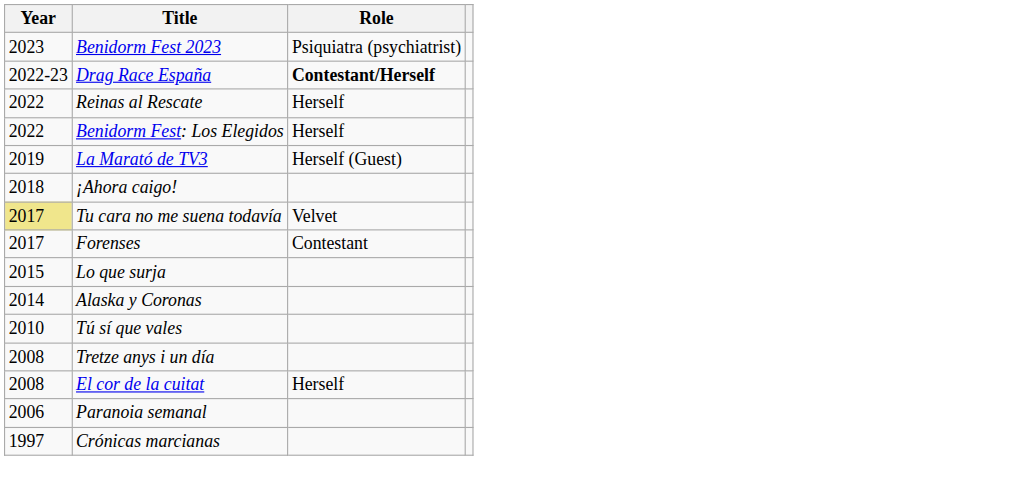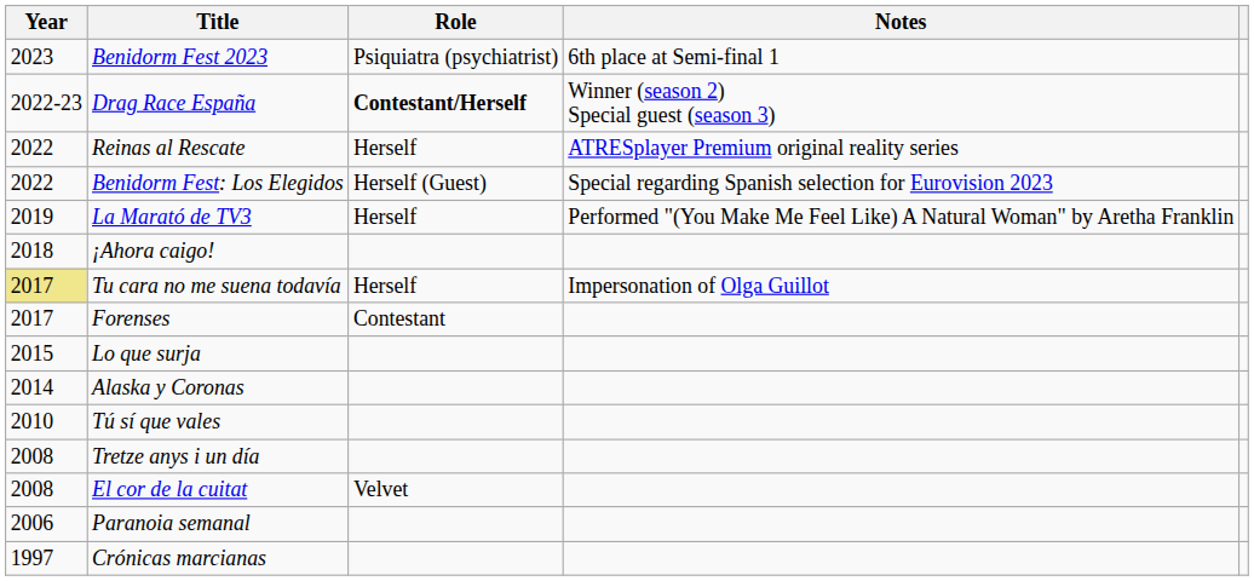+ column: Notes | 6th place at Semi-final 1 | Winner (season 2) Special guest (season 3) | ATRESplayer Premium original reality series | Special regarding Spanish selection for Eurovision 2023 | Performed "(You Make Me Feel Like) A Natural Woman" by Aretha Franklin | Impersonation of Olga Guillot
Benidorm Fest: Los Elegidos | Role: Herself -> Herself (Guest)
La Marató de TV3 | Role: Herself (Guest) -> Herself
Tu cara no me suena todavía | Role: Velvet -> Herself
El cor de la cuitat | Role: Herself -> Velvet
